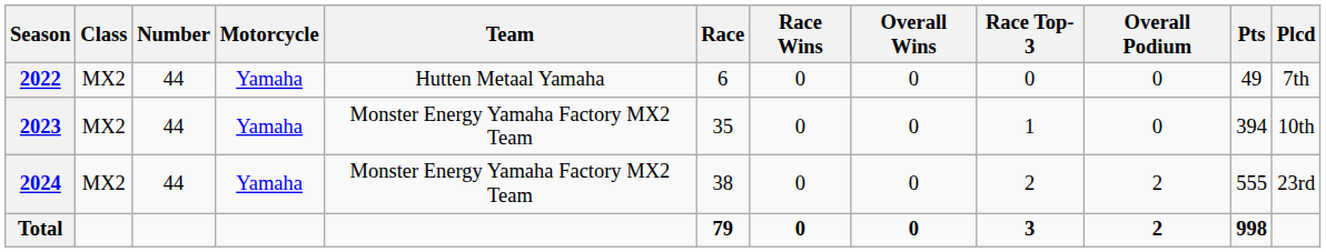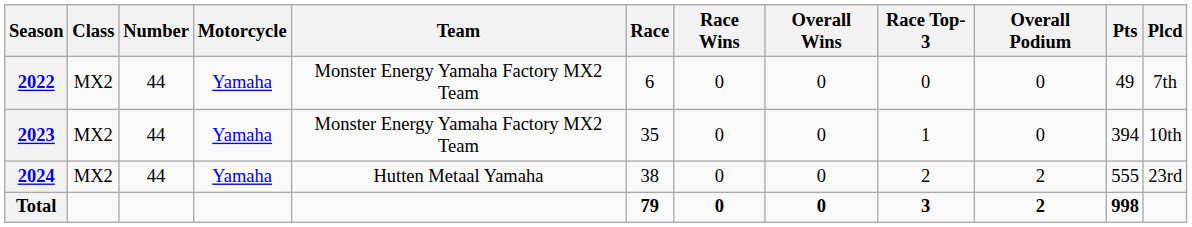2022 | Team: Hutten Metaal Yamaha -> Monster Energy Yamaha Factory MX2 Team
2024 | Team: Monster Energy Yamaha Factory MX2 Team -> Hutten Metaal Yamaha
